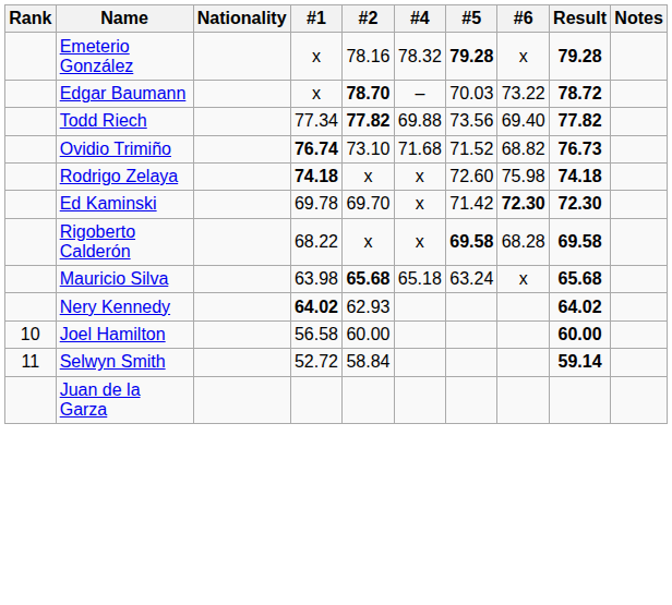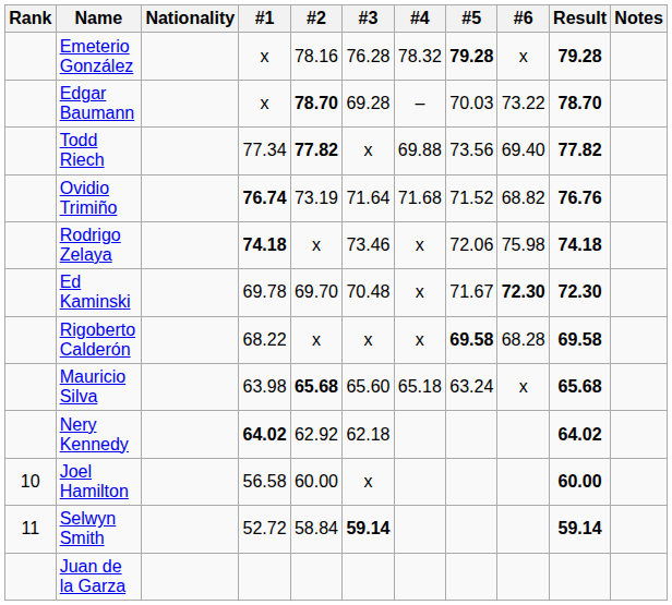+ column: #3 | 76.28 | 69.28 | x | 71.64 | 73.46 | 70.48 | x | 65.60 | 62.18 | x | 59.14
Edgar Baumann | Result: 78.72 -> 78.70
Ovidio Trimiño | #2: 73.10 -> 73.19
Ovidio Trimiño | Result: 76.73 -> 76.76
Rodrigo Zelaya | #5: 72.60 -> 72.06
Ed Kaminski | #5: 71.42 -> 71.67
Nery Kennedy | #2: 62.93 -> 62.92
